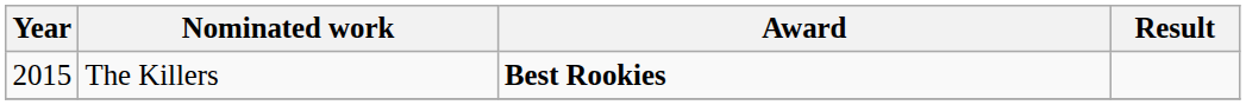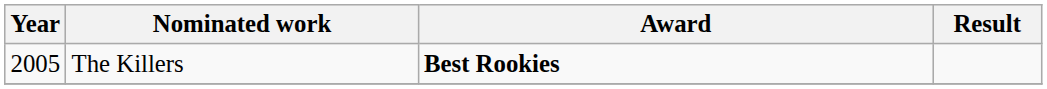The Killers | Year: 2015 -> 2005
